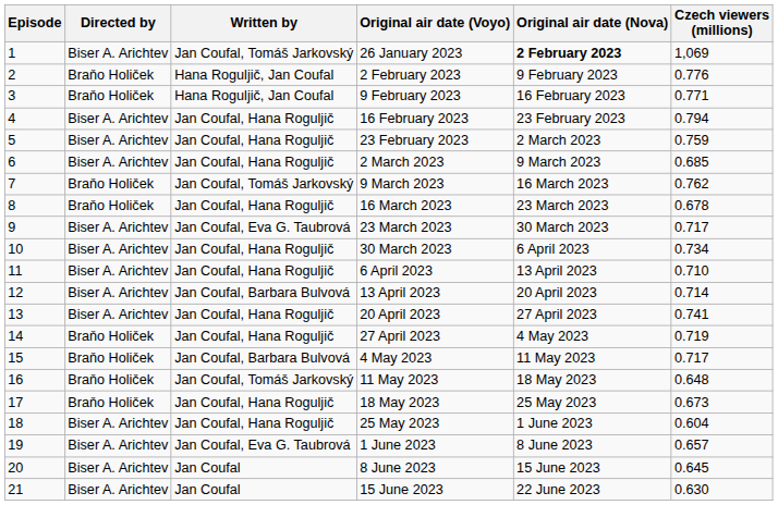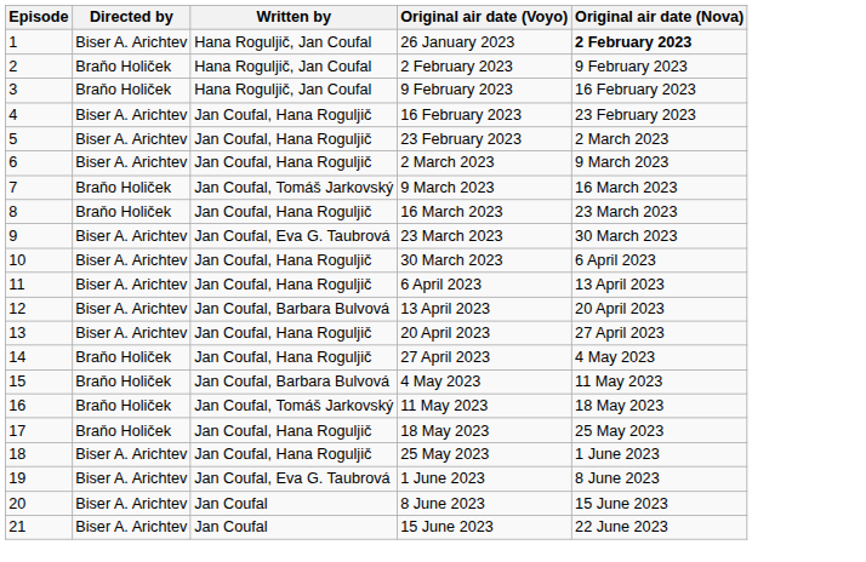- column: Czech viewers (millions) | 1,069 | 0.776 | 0.771 | 0.794 | 0.759 | 0.685 | 0.762 | 0.678 | 0.717 | 0.734 | 0.710 | 0.714 | 0.741 | 0.719 | 0.717 | 0.648 | 0.673 | 0.604 | 0.657 | 0.645 | 0.630
26 January 2023 | Written by: Jan Coufal, Tomáš Jarkovský -> Hana Roguljič, Jan Coufal
